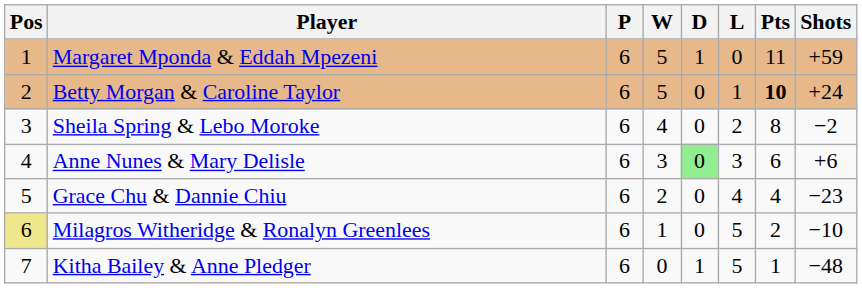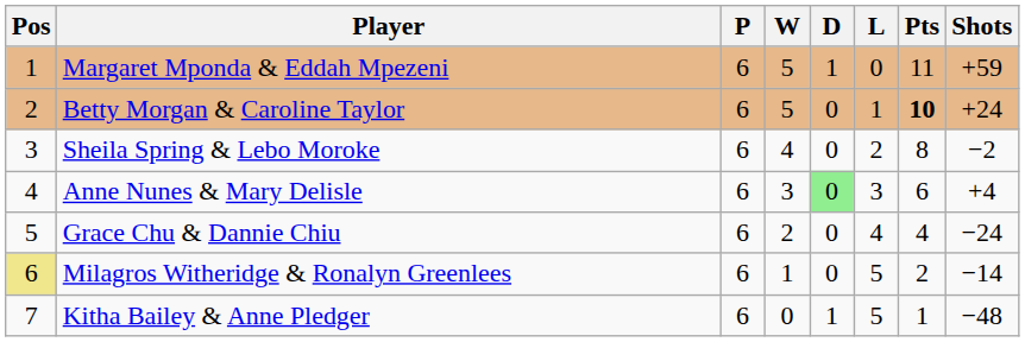Anne Nunes & Mary Delisle | Shots: +6 -> +4
Grace Chu & Dannie Chiu | Shots: −23 -> −24
Milagros Witheridge & Ronalyn Greenlees | Shots: −10 -> −14
